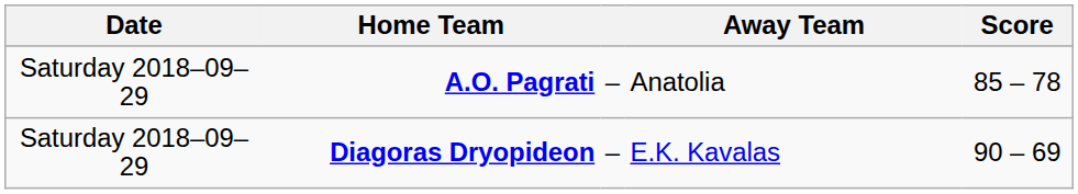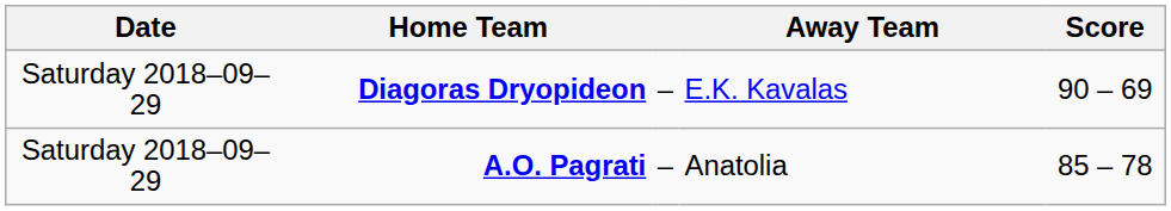rows swapped: Diagoras Dryopideon <-> A.O. Pagrati
